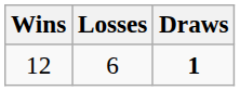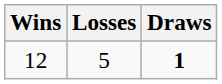12 | Losses: 6 -> 5
